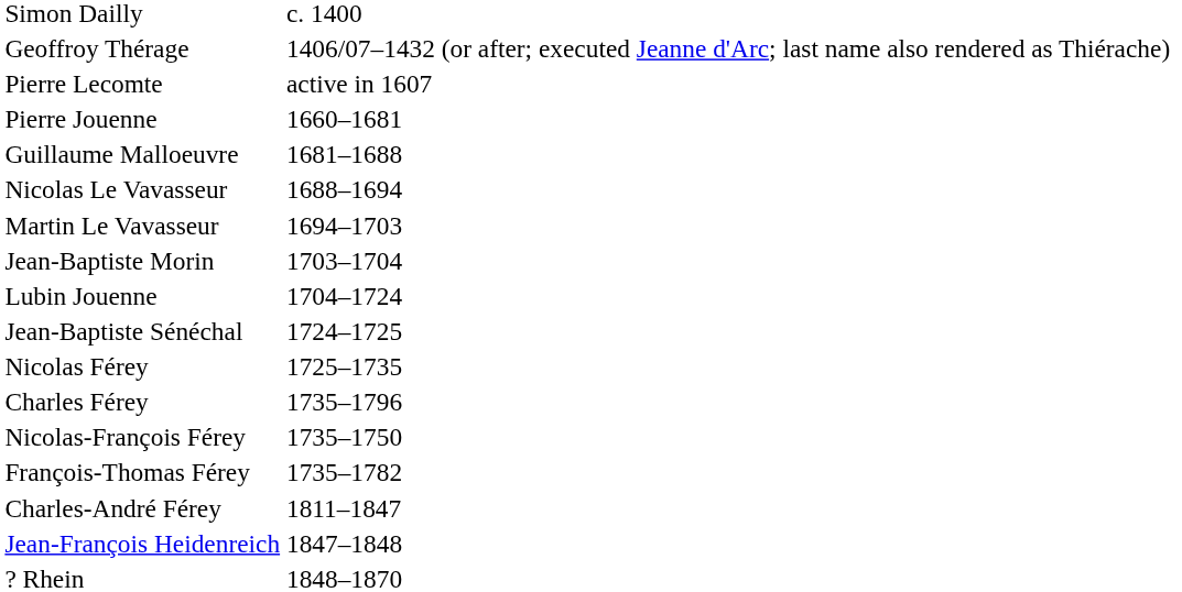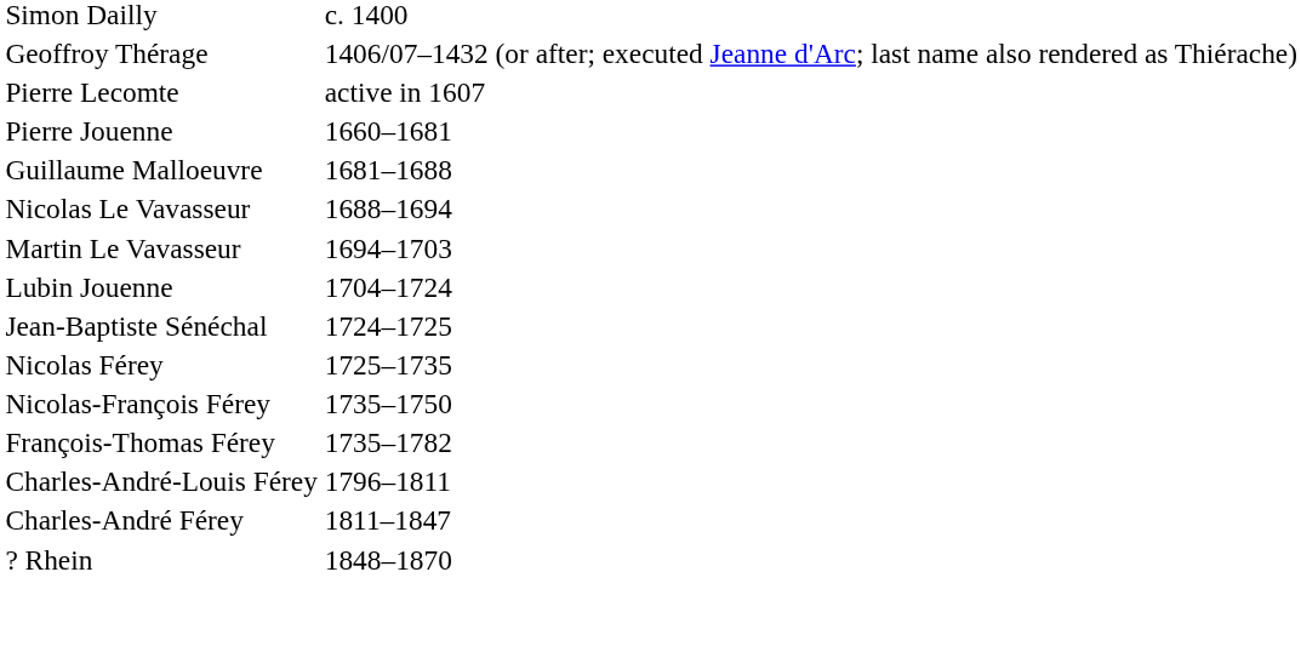- row: Jean-Baptiste Morin | 1703–1704
- row: Charles Férey | 1735–1796
+ row: Charles-André-Louis Férey | 1796–1811
- row: Jean-François Heidenreich | 1847–1848
